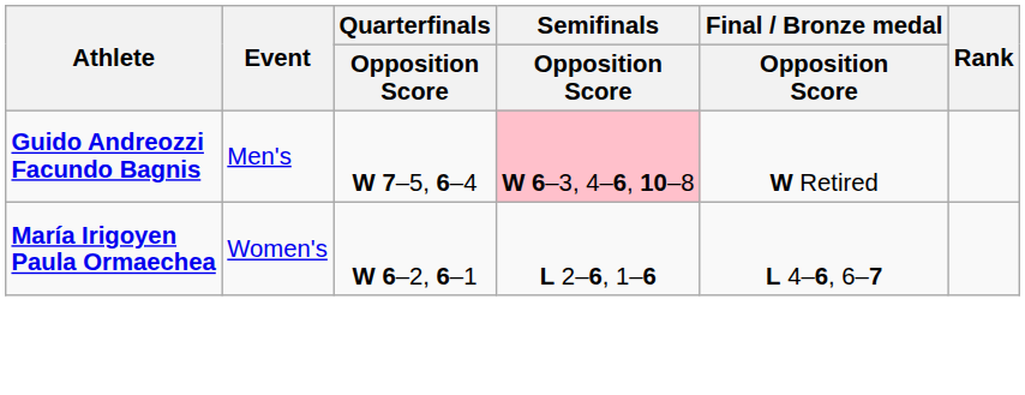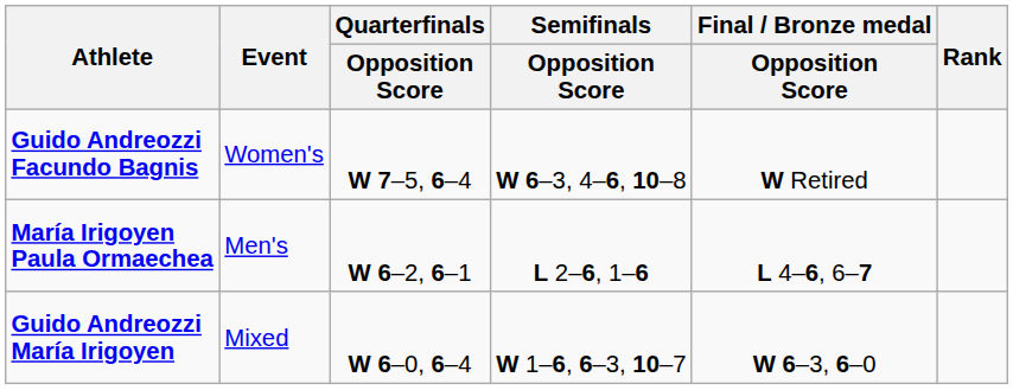Guido Andreozzi Facundo Bagnis | Event: Men's -> Women's
Guido Andreozzi Facundo Bagnis | Semifinals / Opposition Score: pink background -> no background
María Irigoyen Paula Ormaechea | Event: Women's -> Men's
+ row: Guido Andreozzi María Irigoyen | Mixed | W 6–0, 6–4 | W 1–6, 6–3, 10–7 | W 6–3, 6–0
